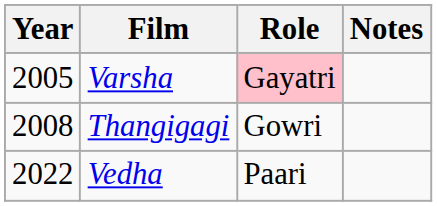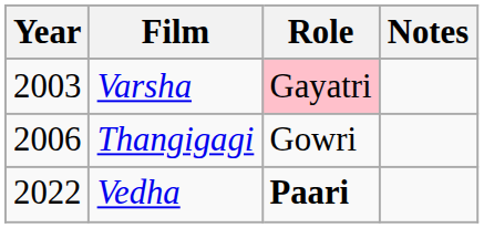Varsha | Year: 2005 -> 2003
Thangigagi | Year: 2008 -> 2006
Vedha | Role: normal -> bold
